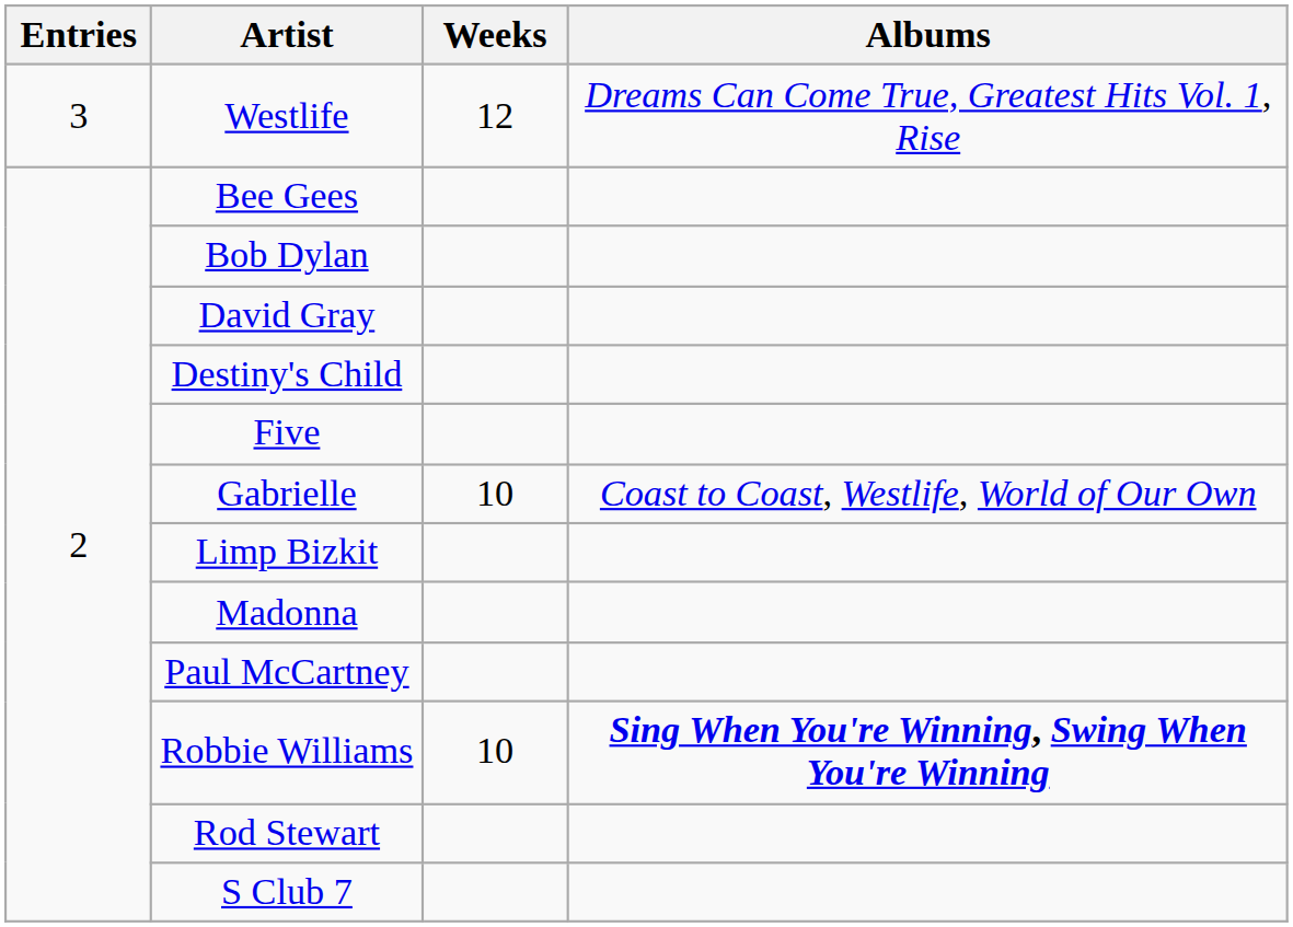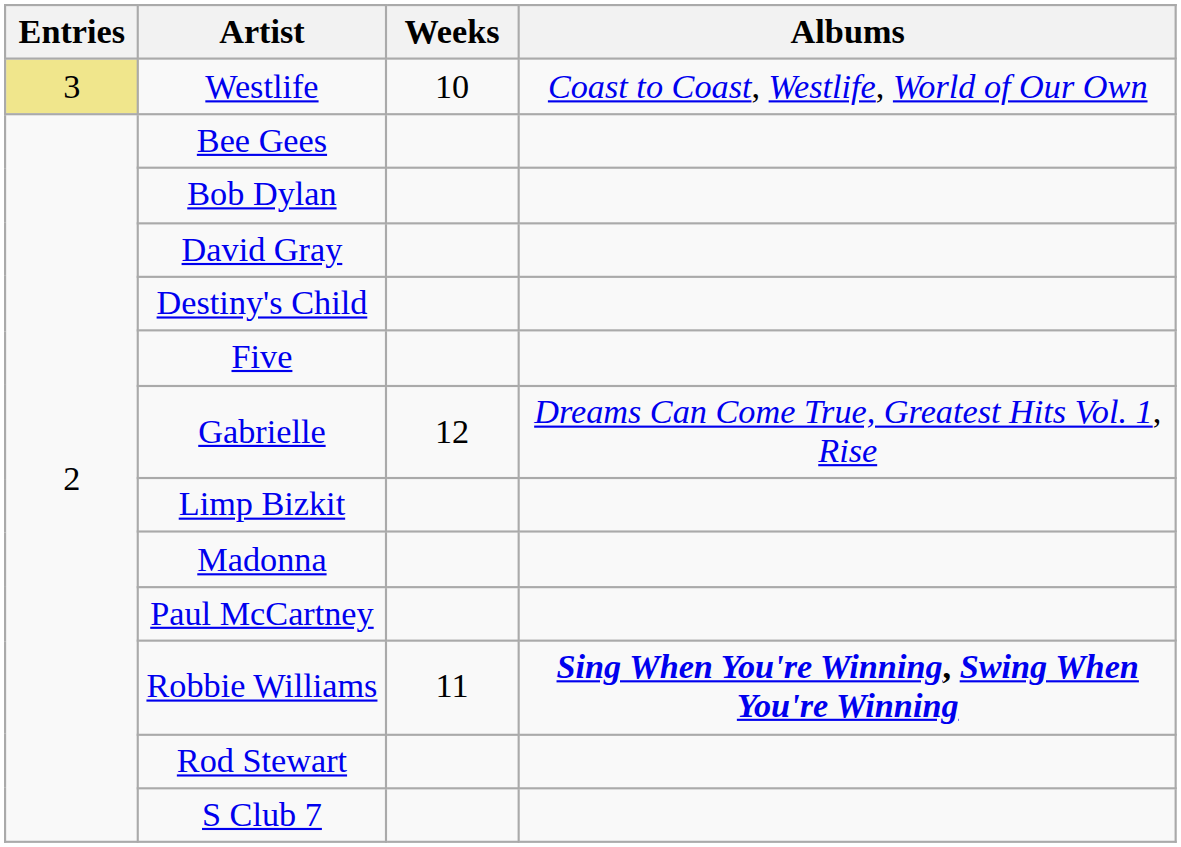Westlife | Entries: no background -> khaki background
Westlife | Weeks: 12 -> 10
Westlife | Albums: Dreams Can Come True, Greatest Hits Vol. 1, Rise -> Coast to Coast, Westlife, World of Our Own
Gabrielle | Weeks: 10 -> 12
Gabrielle | Albums: Coast to Coast, Westlife, World of Our Own -> Dreams Can Come True, Greatest Hits Vol. 1, Rise
Robbie Williams | Weeks: 10 -> 11
